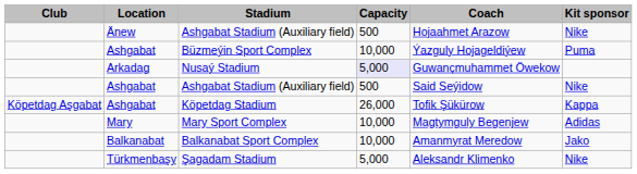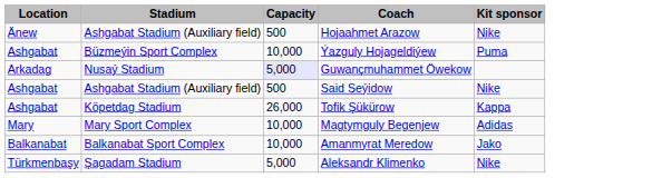- column: Club | Köpetdag Aşgabat
